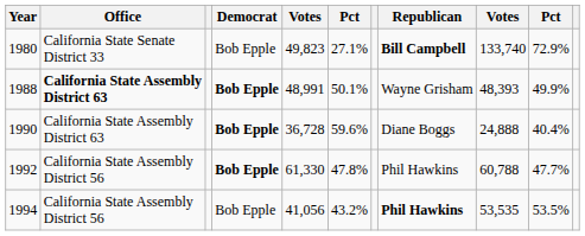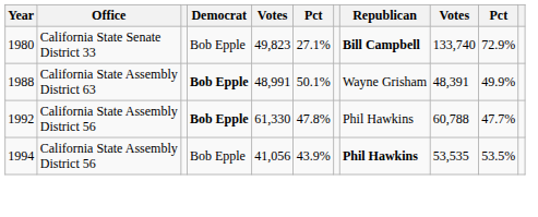1988 | Office: bold -> normal
1988 | column 9: 48,393 -> 48,391
- row: 1990 | California State Assembly District 63 | Bob Epple | 36,728 | 59.6% | Diane Boggs | 24,888 | 40.4%
1994 | column 6: 43.2% -> 43.9%
